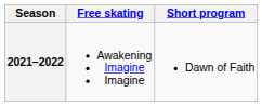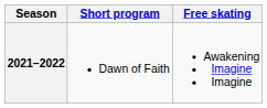columns swapped: Short program <-> Free skating
